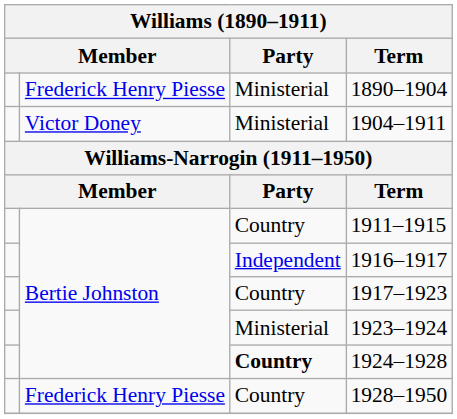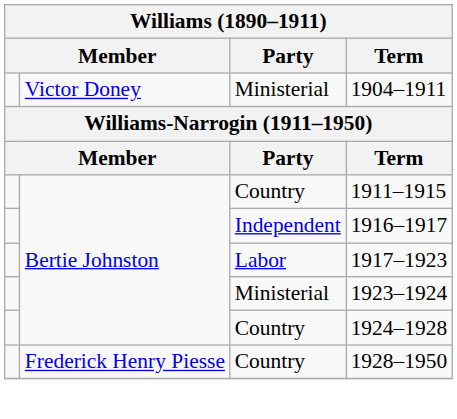- row: Frederick Henry Piesse | Ministerial | 1890–1904
1917–1923 | Party: Country -> Labor
1924–1928 | Party: bold -> normal
